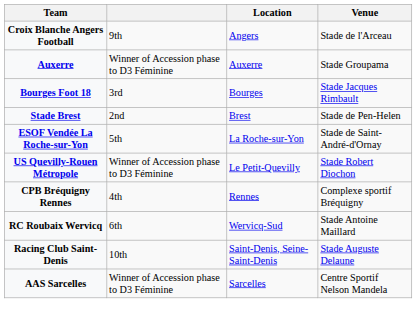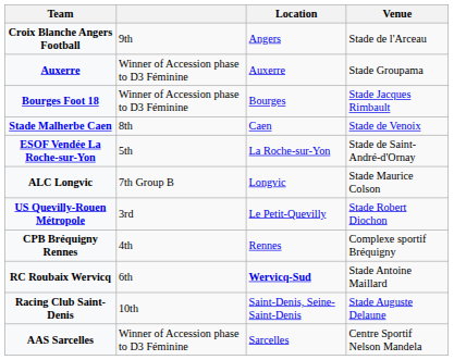Bourges Foot 18 | column 2: 3rd -> Winner of Accession phase to D3 Féminine
- row: Stade Brest | 2nd | Brest | Stade de Pen-Helen
+ row: Stade Malherbe Caen | 8th | Caen | Stade de Venoix
+ row: ALC Longvic | 7th Group B | Longvic | Stade Maurice Colson
US Quevilly-Rouen Métropole | column 2: Winner of Accession phase to D3 Féminine -> 3rd
RC Roubaix Wervicq | Location: normal -> bold
